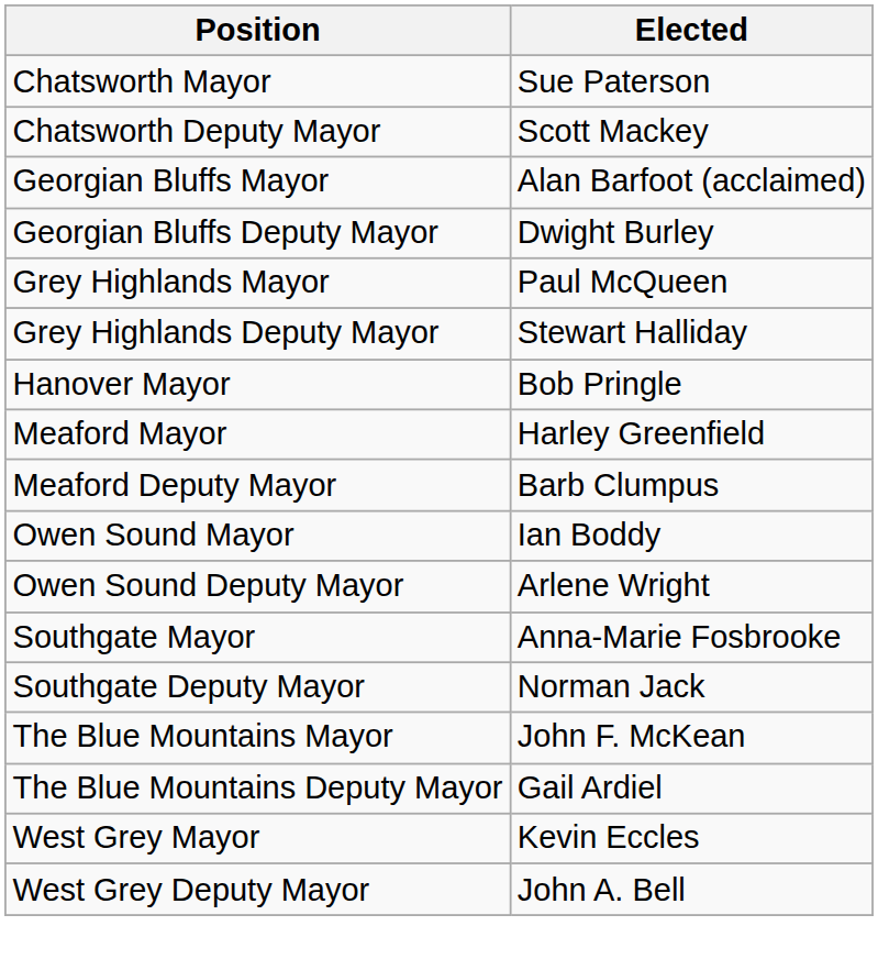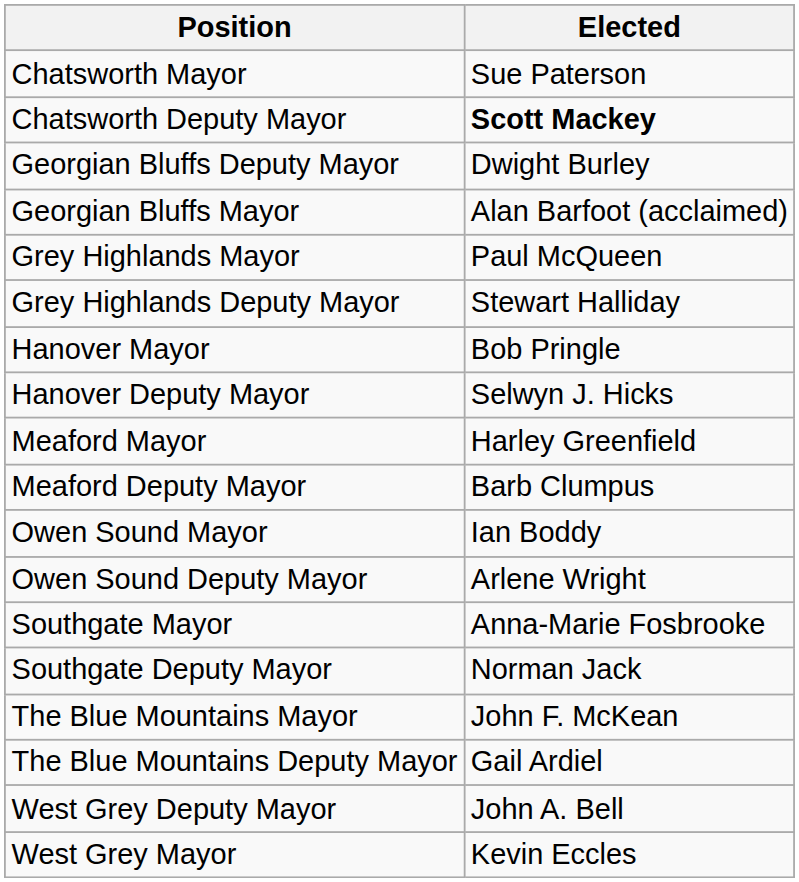Chatsworth Deputy Mayor | Elected: normal -> bold
rows swapped: Georgian Bluffs Mayor <-> Georgian Bluffs Deputy Mayor
+ row: Hanover Deputy Mayor | Selwyn J. Hicks
rows swapped: West Grey Mayor <-> West Grey Deputy Mayor
